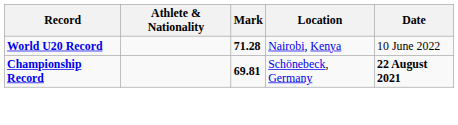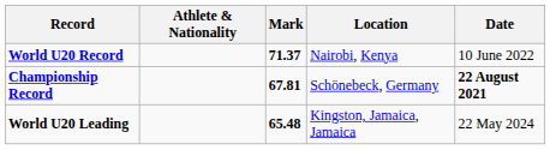World U20 Record | Mark: 71.28 -> 71.37
Championship Record | Mark: 69.81 -> 67.81
+ row: World U20 Leading | 65.48 | Kingston, Jamaica, Jamaica | 22 May 2024
